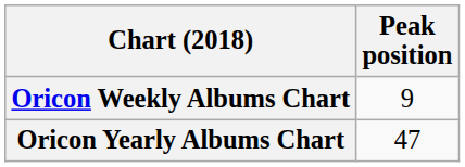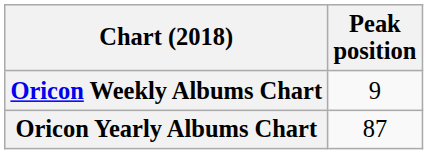Oricon Yearly Albums Chart | Peak position: 47 -> 87
